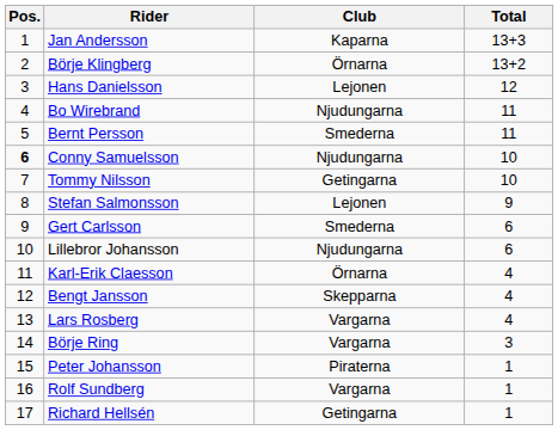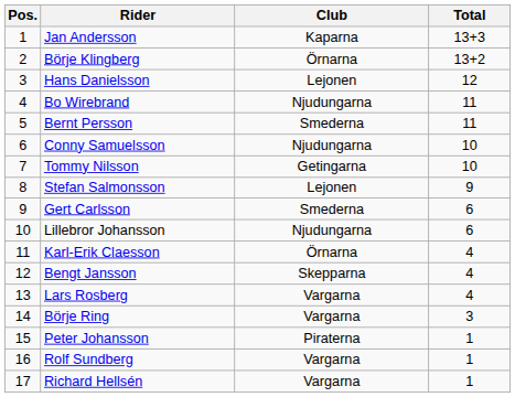Conny Samuelsson | Pos.: bold -> normal
Richard Hellsén | Club: Getingarna -> Vargarna
